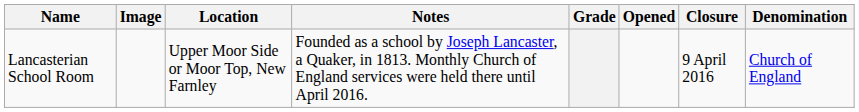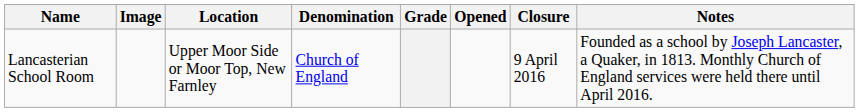columns swapped: Denomination <-> Notes
